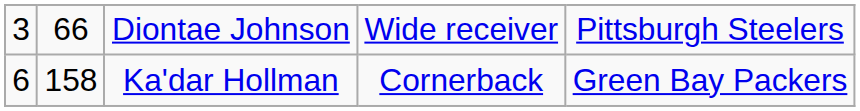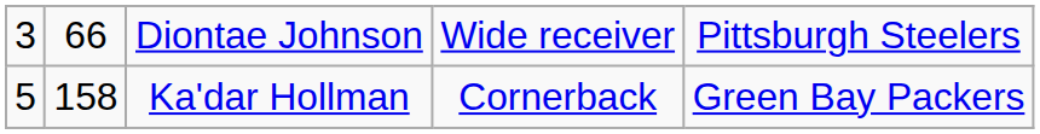Ka'dar Hollman | column 1: 6 -> 5
